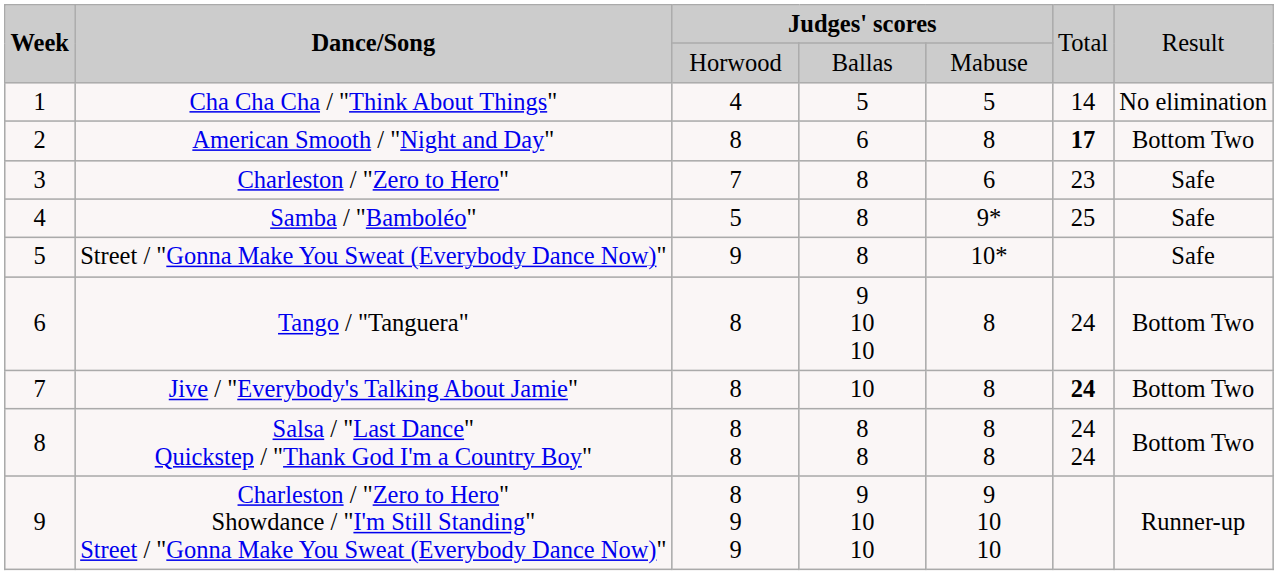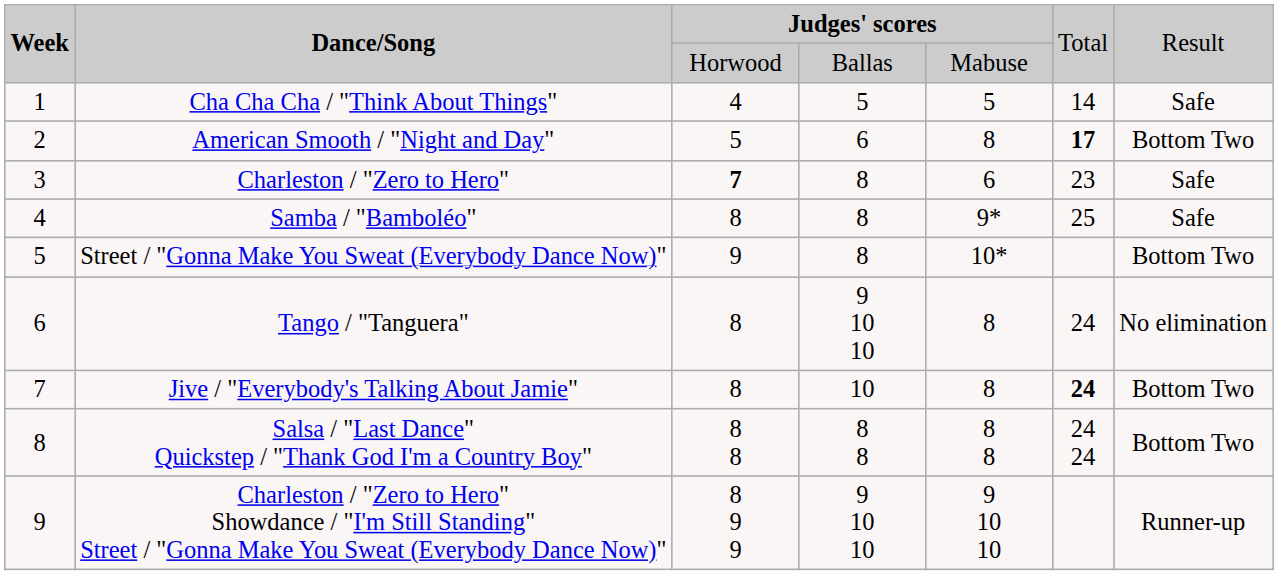Cha Cha Cha / "Think About Things" | column 7: No elimination -> Safe
American Smooth / "Night and Day" | column 3: 8 -> 5
Charleston / "Zero to Hero" | column 3: normal -> bold
Samba / "Bamboléo" | column 3: 5 -> 8
Street / "Gonna Make You Sweat (Everybody Dance Now)" | column 7: Safe -> Bottom Two
Tango / "Tanguera" | column 7: Bottom Two -> No elimination
